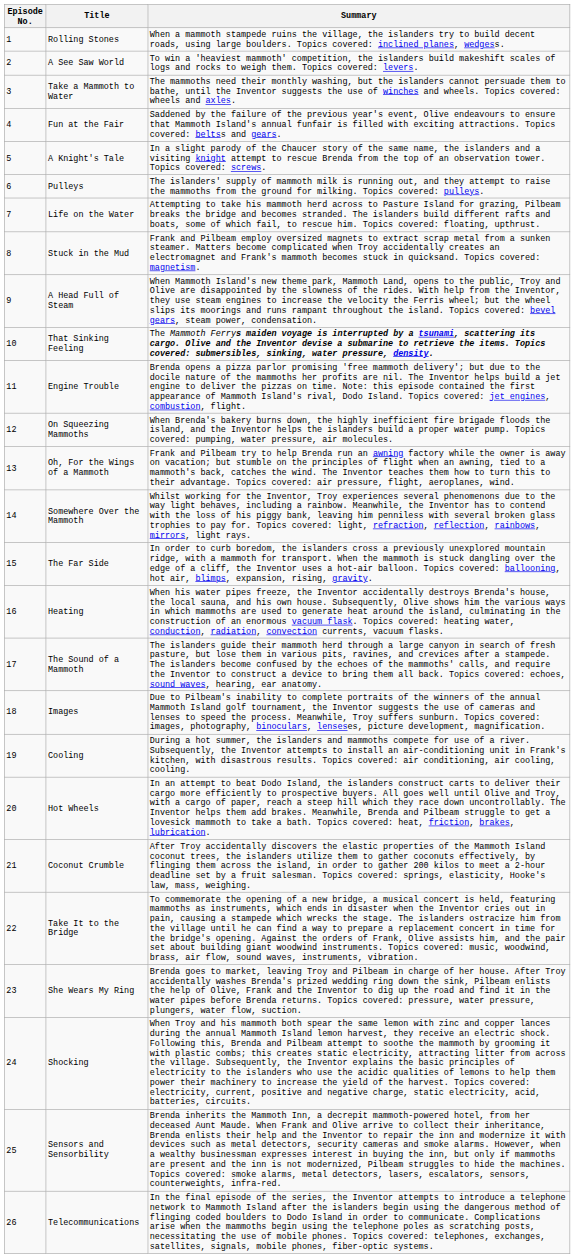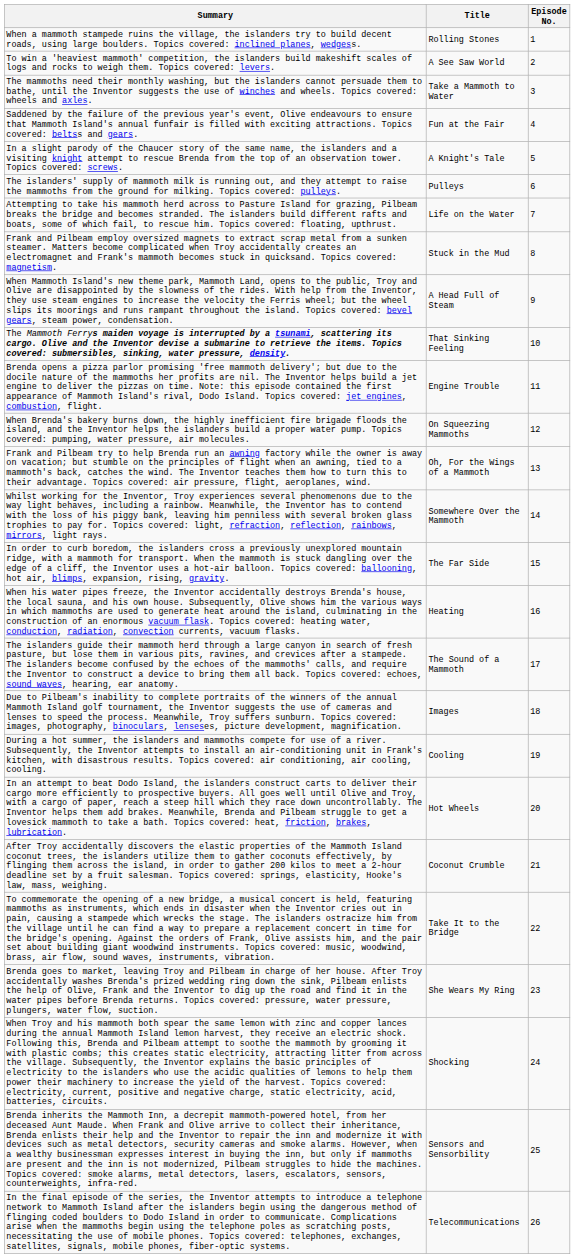columns swapped: Episode No. <-> Summary
